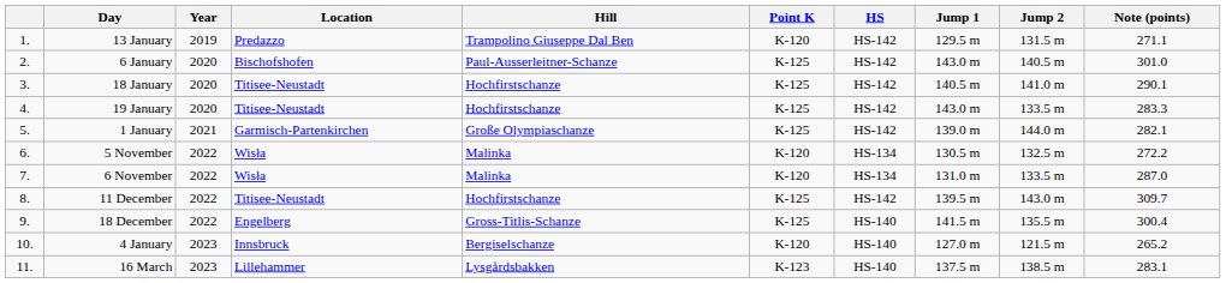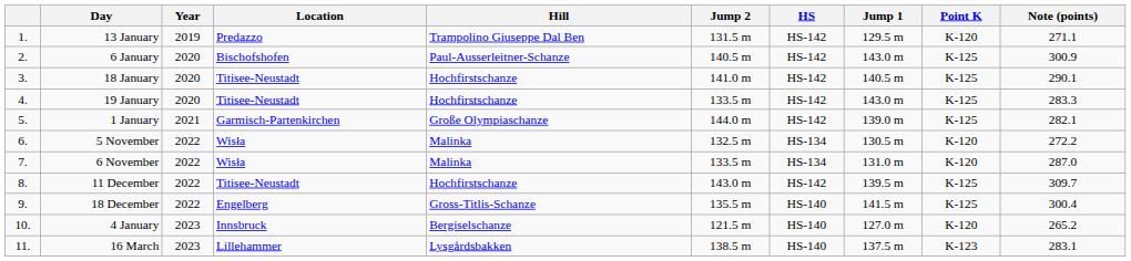columns swapped: Point K <-> Jump 2
6 January | Note (points): 301.0 -> 300.9
